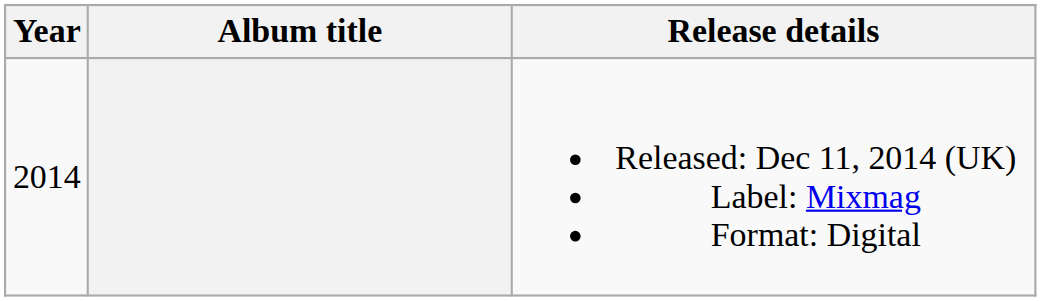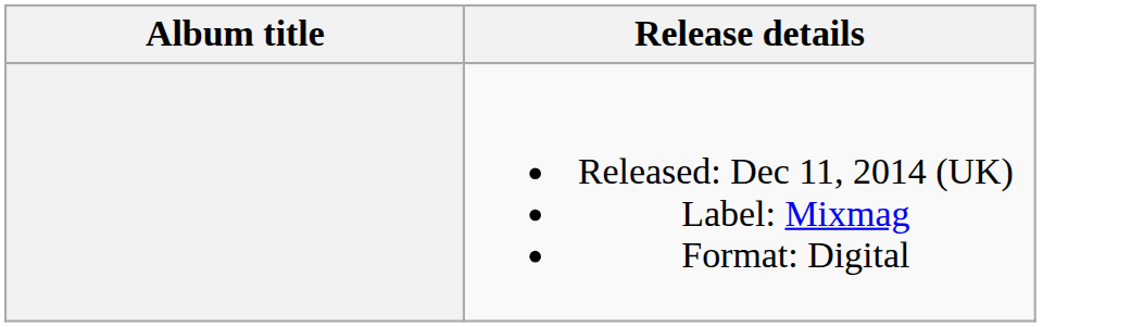- column: Year | 2014
